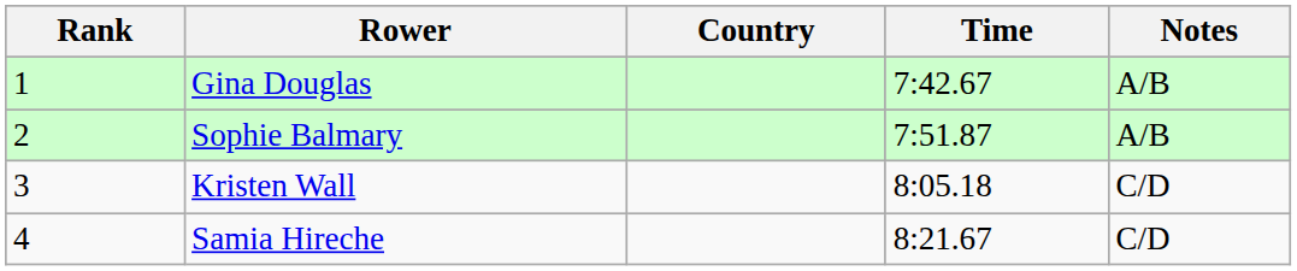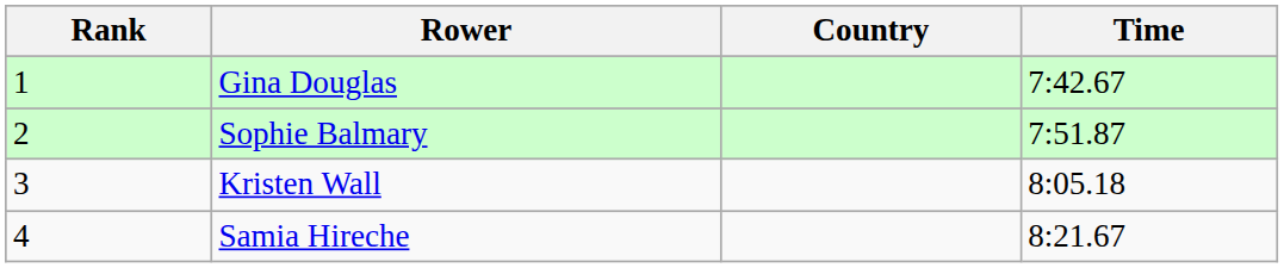- column: Notes | A/B | A/B | C/D | C/D
